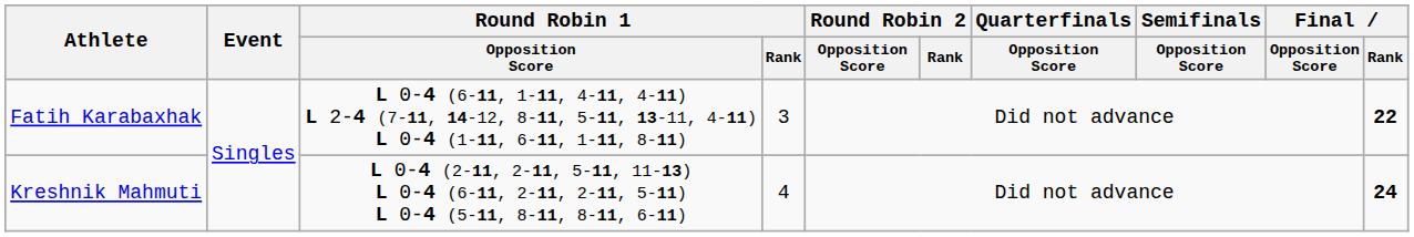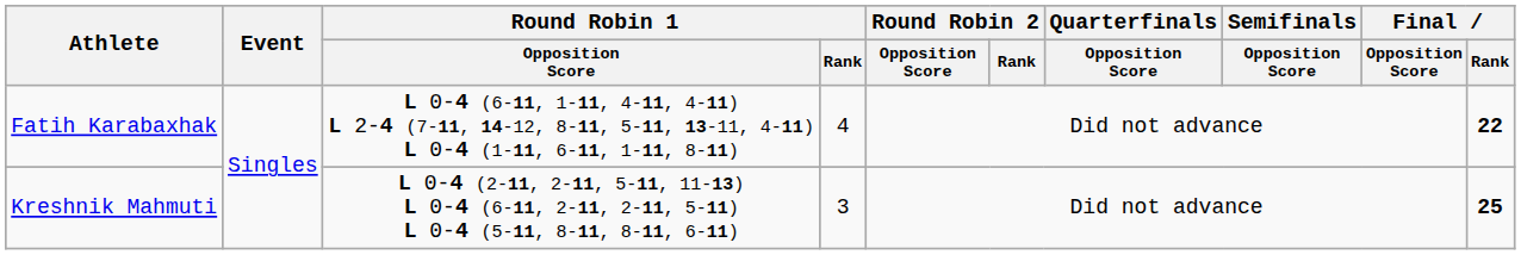Fatih Karabaxhak | Round Robin 1 / Rank: 3 -> 4
Kreshnik Mahmuti | Round Robin 1 / Rank: 4 -> 3
Kreshnik Mahmuti | Final / Rank: 24 -> 25
